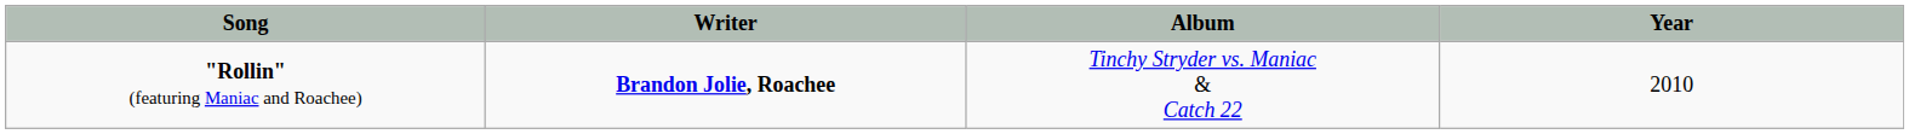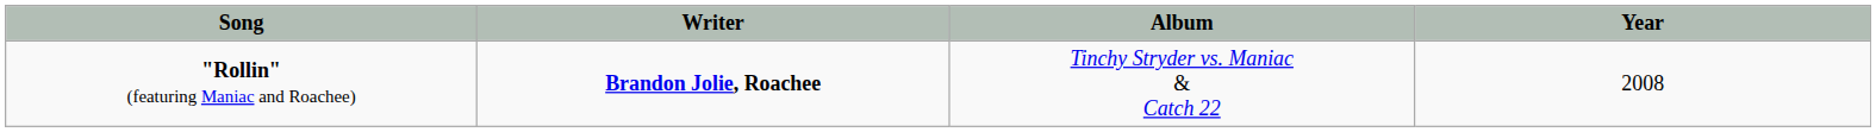"Rollin" (featuring Maniac and Roachee) | Year: 2010 -> 2008
